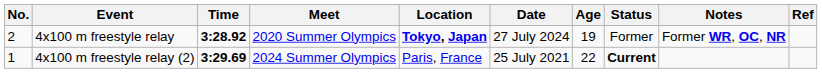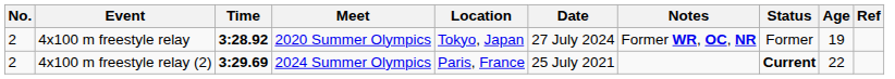columns swapped: Age <-> Notes
4x100 m freestyle relay | Location: bold -> normal
4x100 m freestyle relay (2) | No.: 1 -> 2
